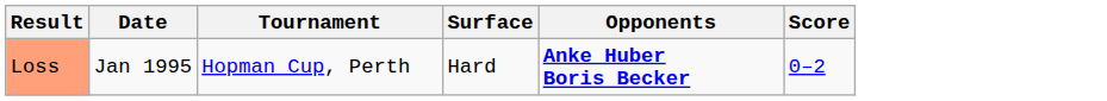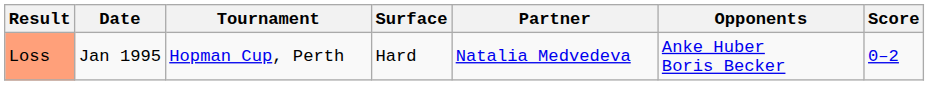+ column: Partner | Natalia Medvedeva
Loss | Opponents: bold -> normal
